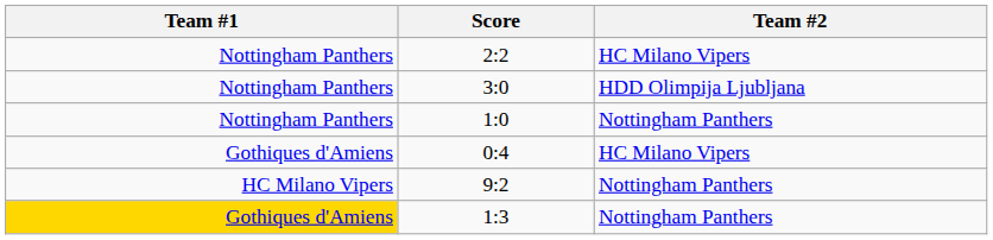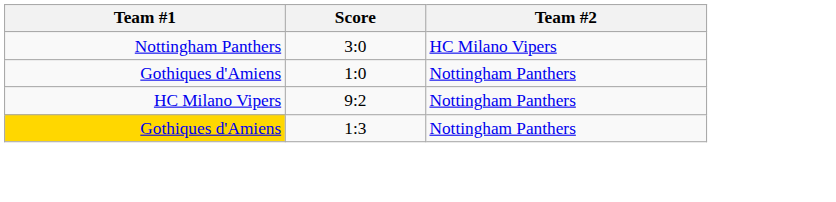- row: Nottingham Panthers | 2:2 | HC Milano Vipers
3:0 | Team #2: HDD Olimpija Ljubljana -> HC Milano Vipers
1:0 | Team #1: Nottingham Panthers -> Gothiques d'Amiens
- row: Gothiques d'Amiens | 0:4 | HC Milano Vipers
